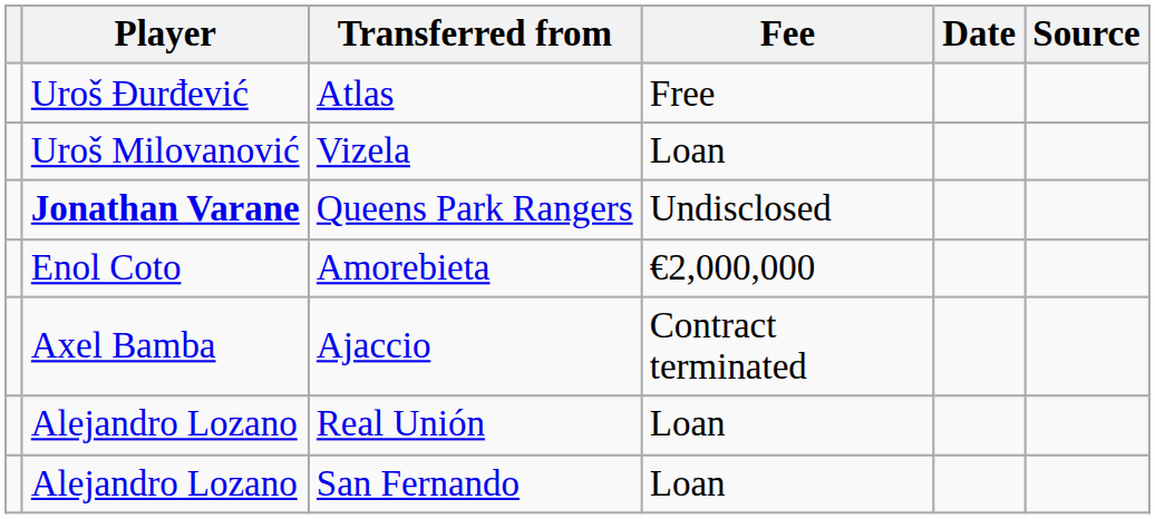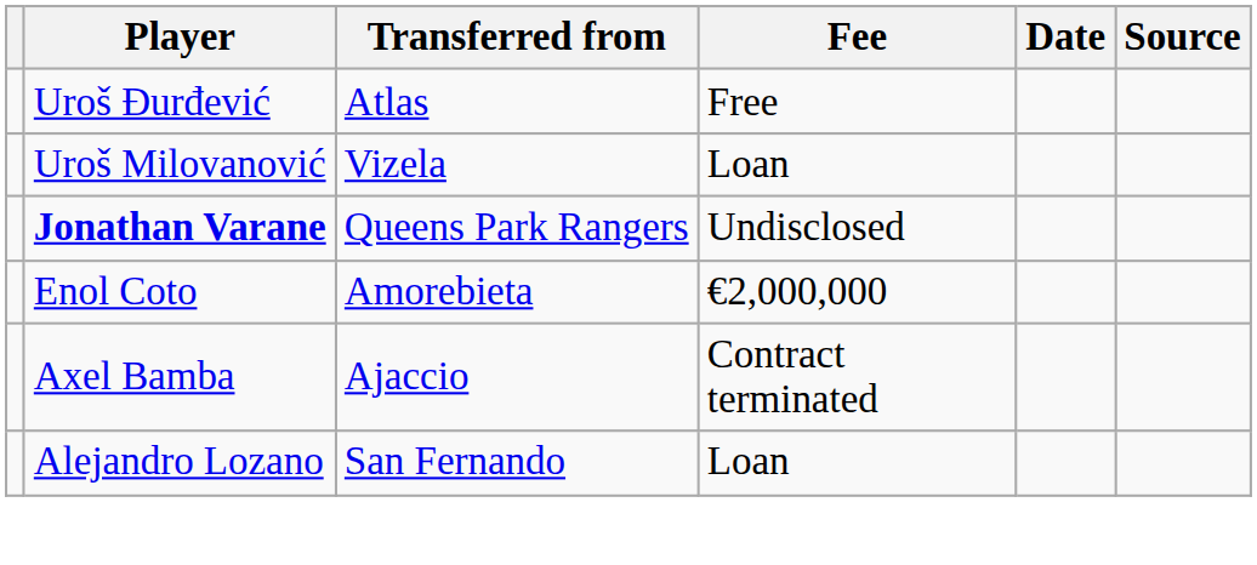- row: Alejandro Lozano | Real Unión | Loan
